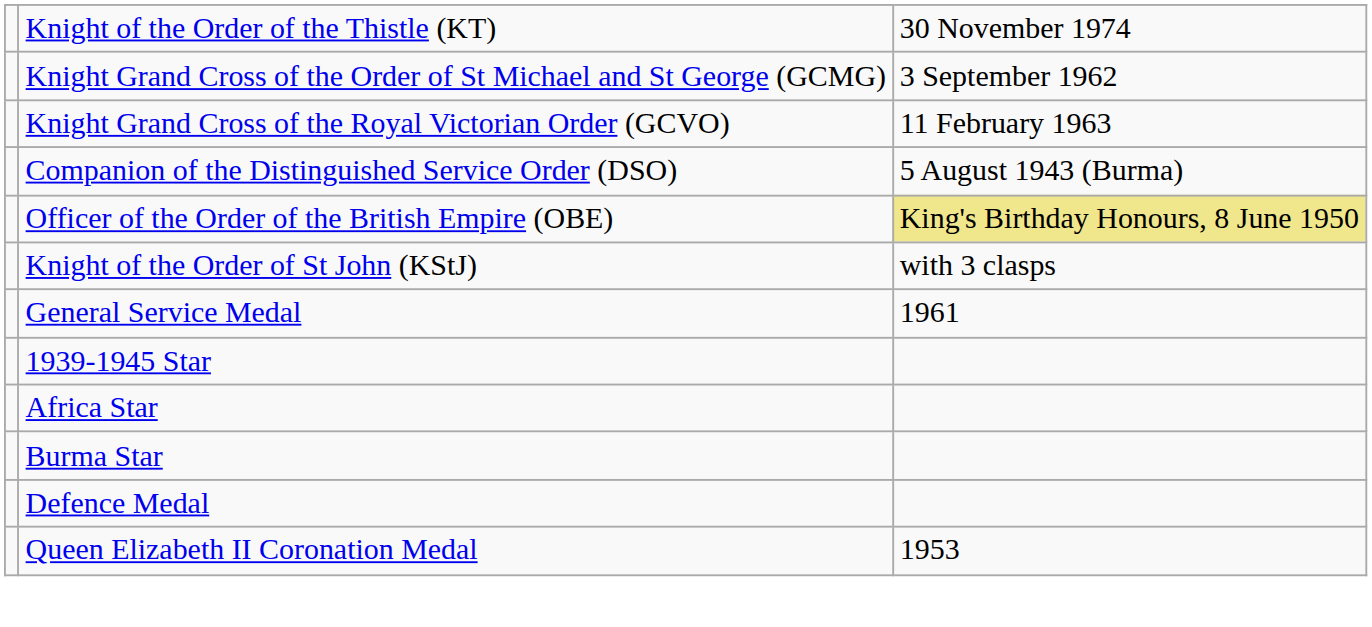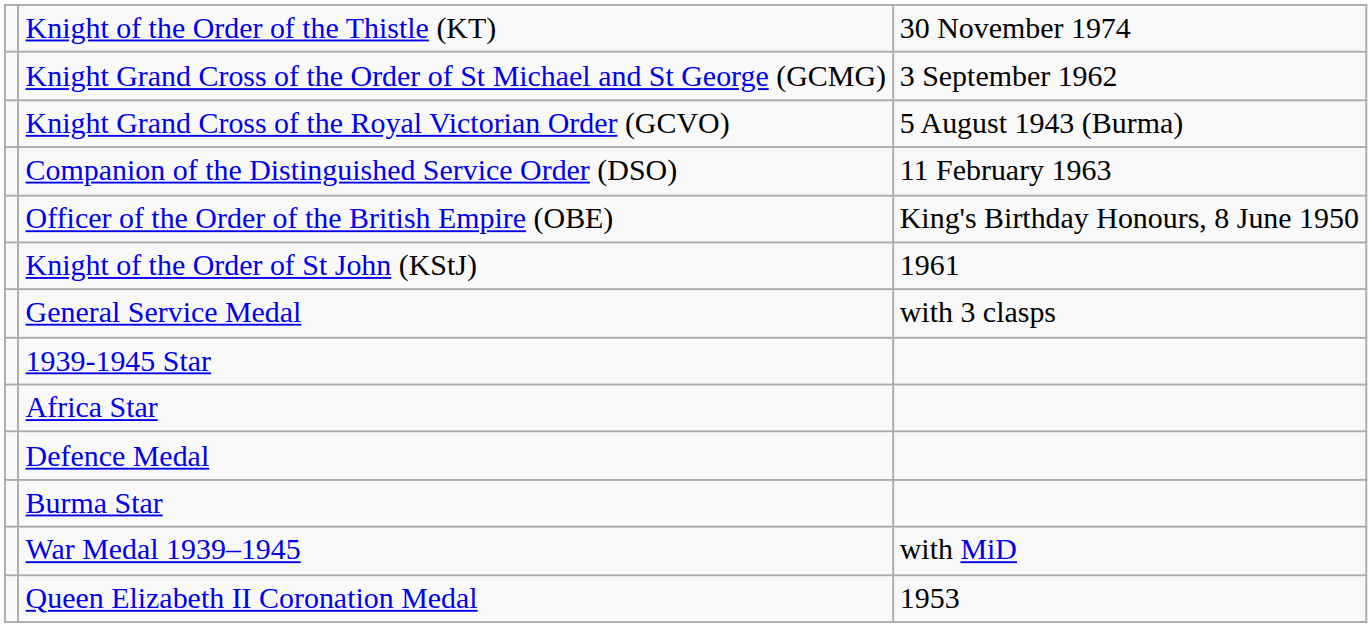Knight Grand Cross of the Royal Victorian Order (GCVO) | column 3: 11 February 1963 -> 5 August 1943 (Burma)
Companion of the Distinguished Service Order (DSO) | column 3: 5 August 1943 (Burma) -> 11 February 1963
Officer of the Order of the British Empire (OBE) | column 3: khaki background -> no background
Knight of the Order of St John (KStJ) | column 3: with 3 clasps -> 1961
General Service Medal | column 3: 1961 -> with 3 clasps
rows swapped: Burma Star <-> Defence Medal
+ row: War Medal 1939–1945 | with MiD
